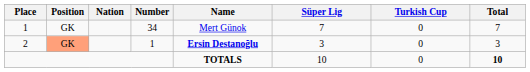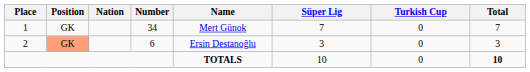2 | Number: 1 -> 6
2 | Name: bold -> normal
